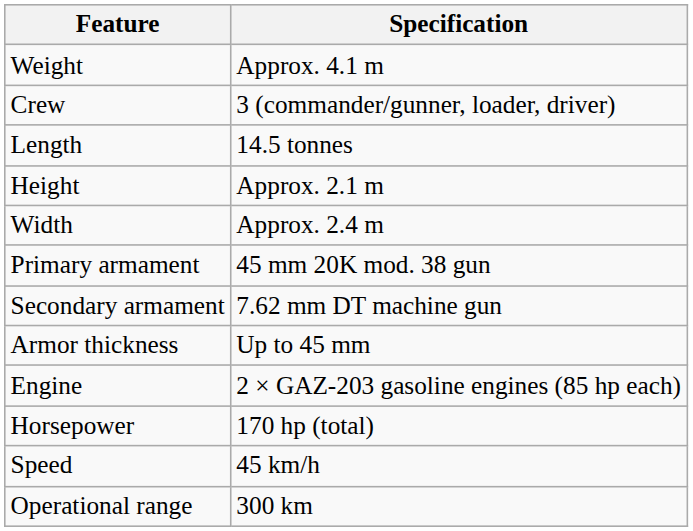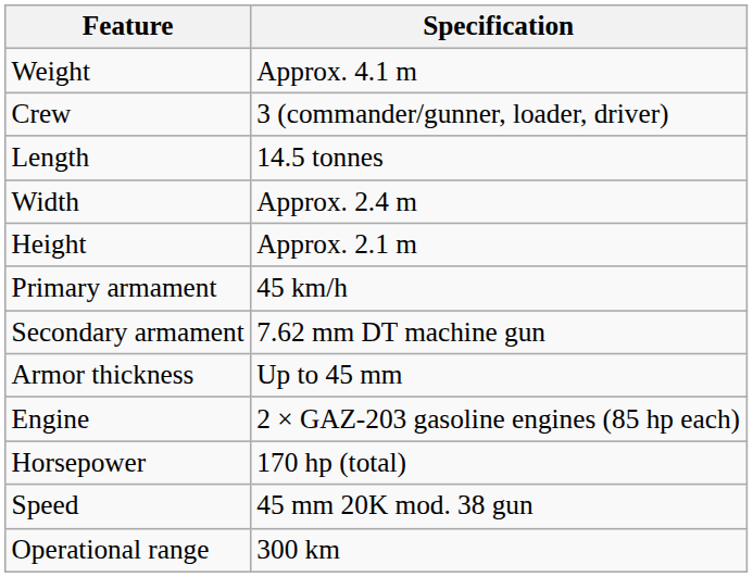rows swapped: Width <-> Height
Primary armament | Specification: 45 mm 20K mod. 38 gun -> 45 km/h
Speed | Specification: 45 km/h -> 45 mm 20K mod. 38 gun
